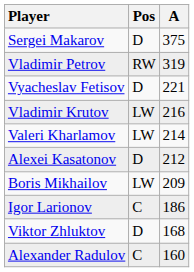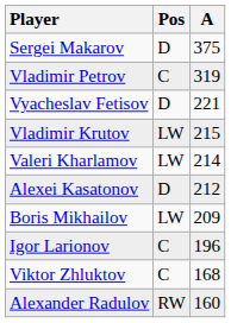Vladimir Petrov | Pos: RW -> C
Vladimir Krutov | A: 216 -> 215
Igor Larionov | A: 186 -> 196
Viktor Zhluktov | Pos: D -> C
Alexander Radulov | Pos: C -> RW
